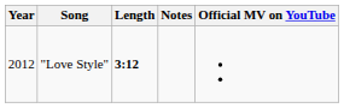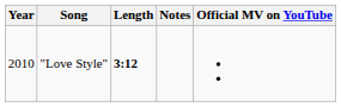"Love Style" | Year: 2012 -> 2010
